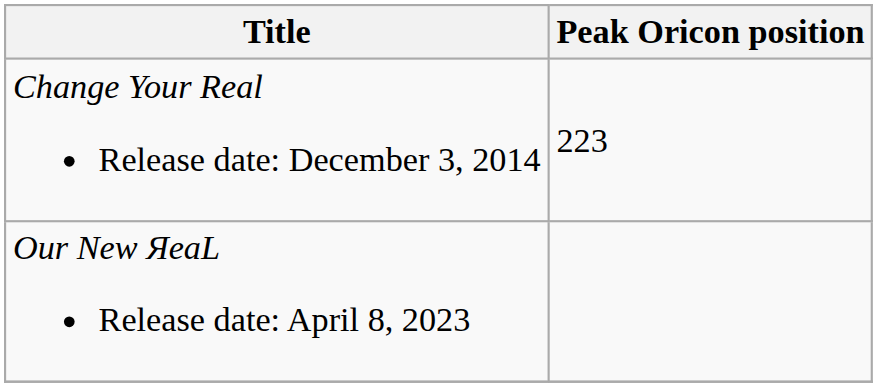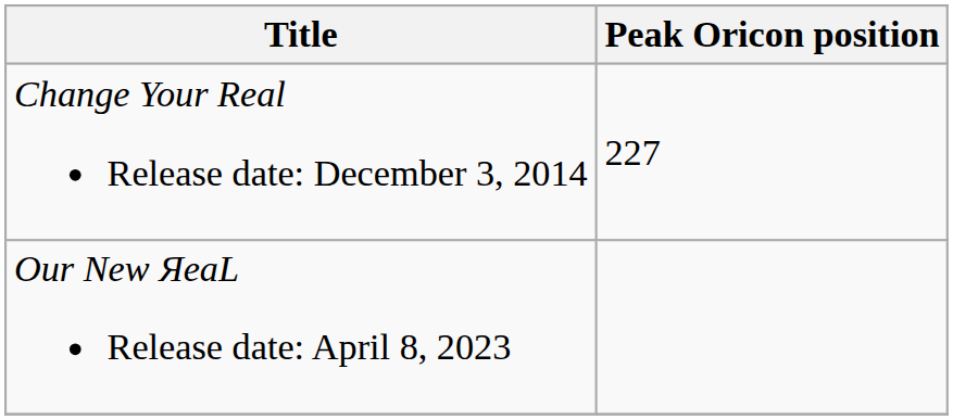Change Your Real Release date: December 3, 2014 | Peak Oricon position: 223 -> 227
